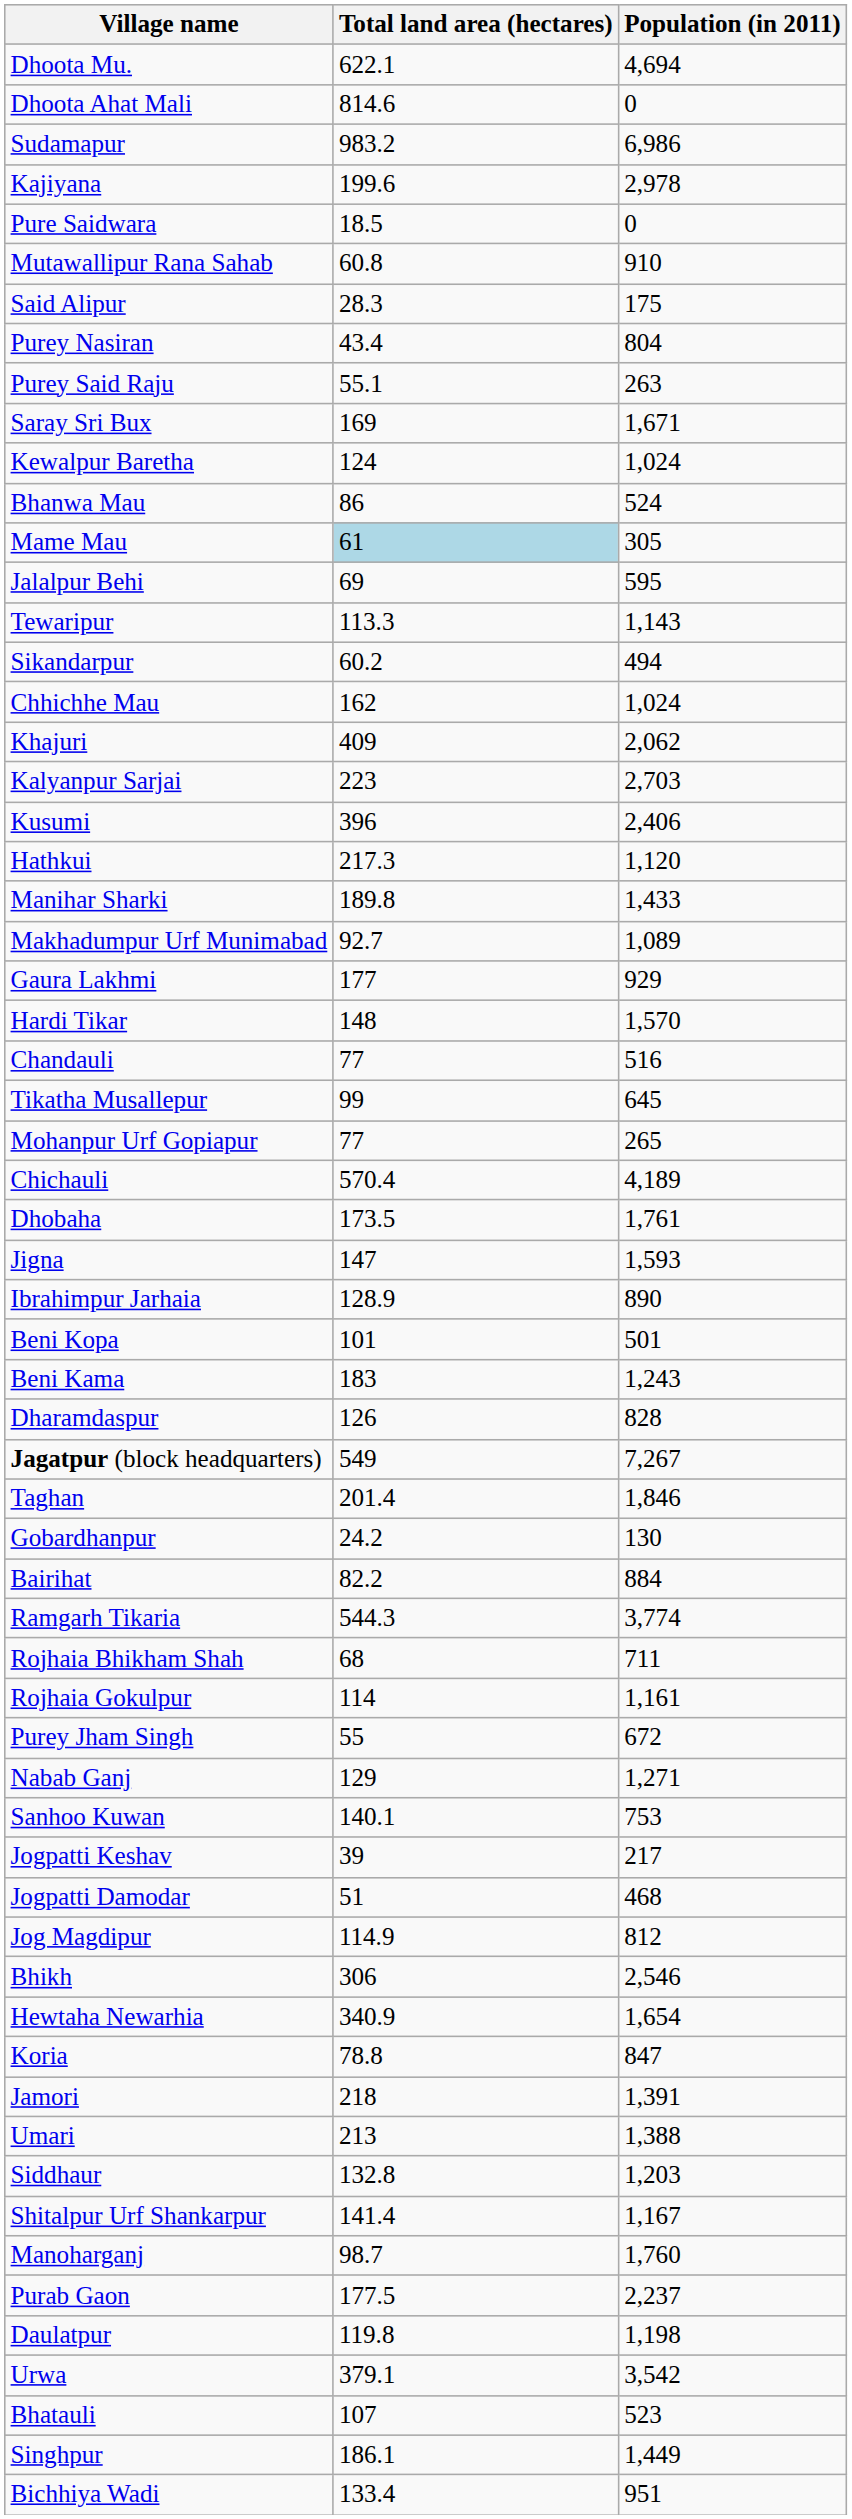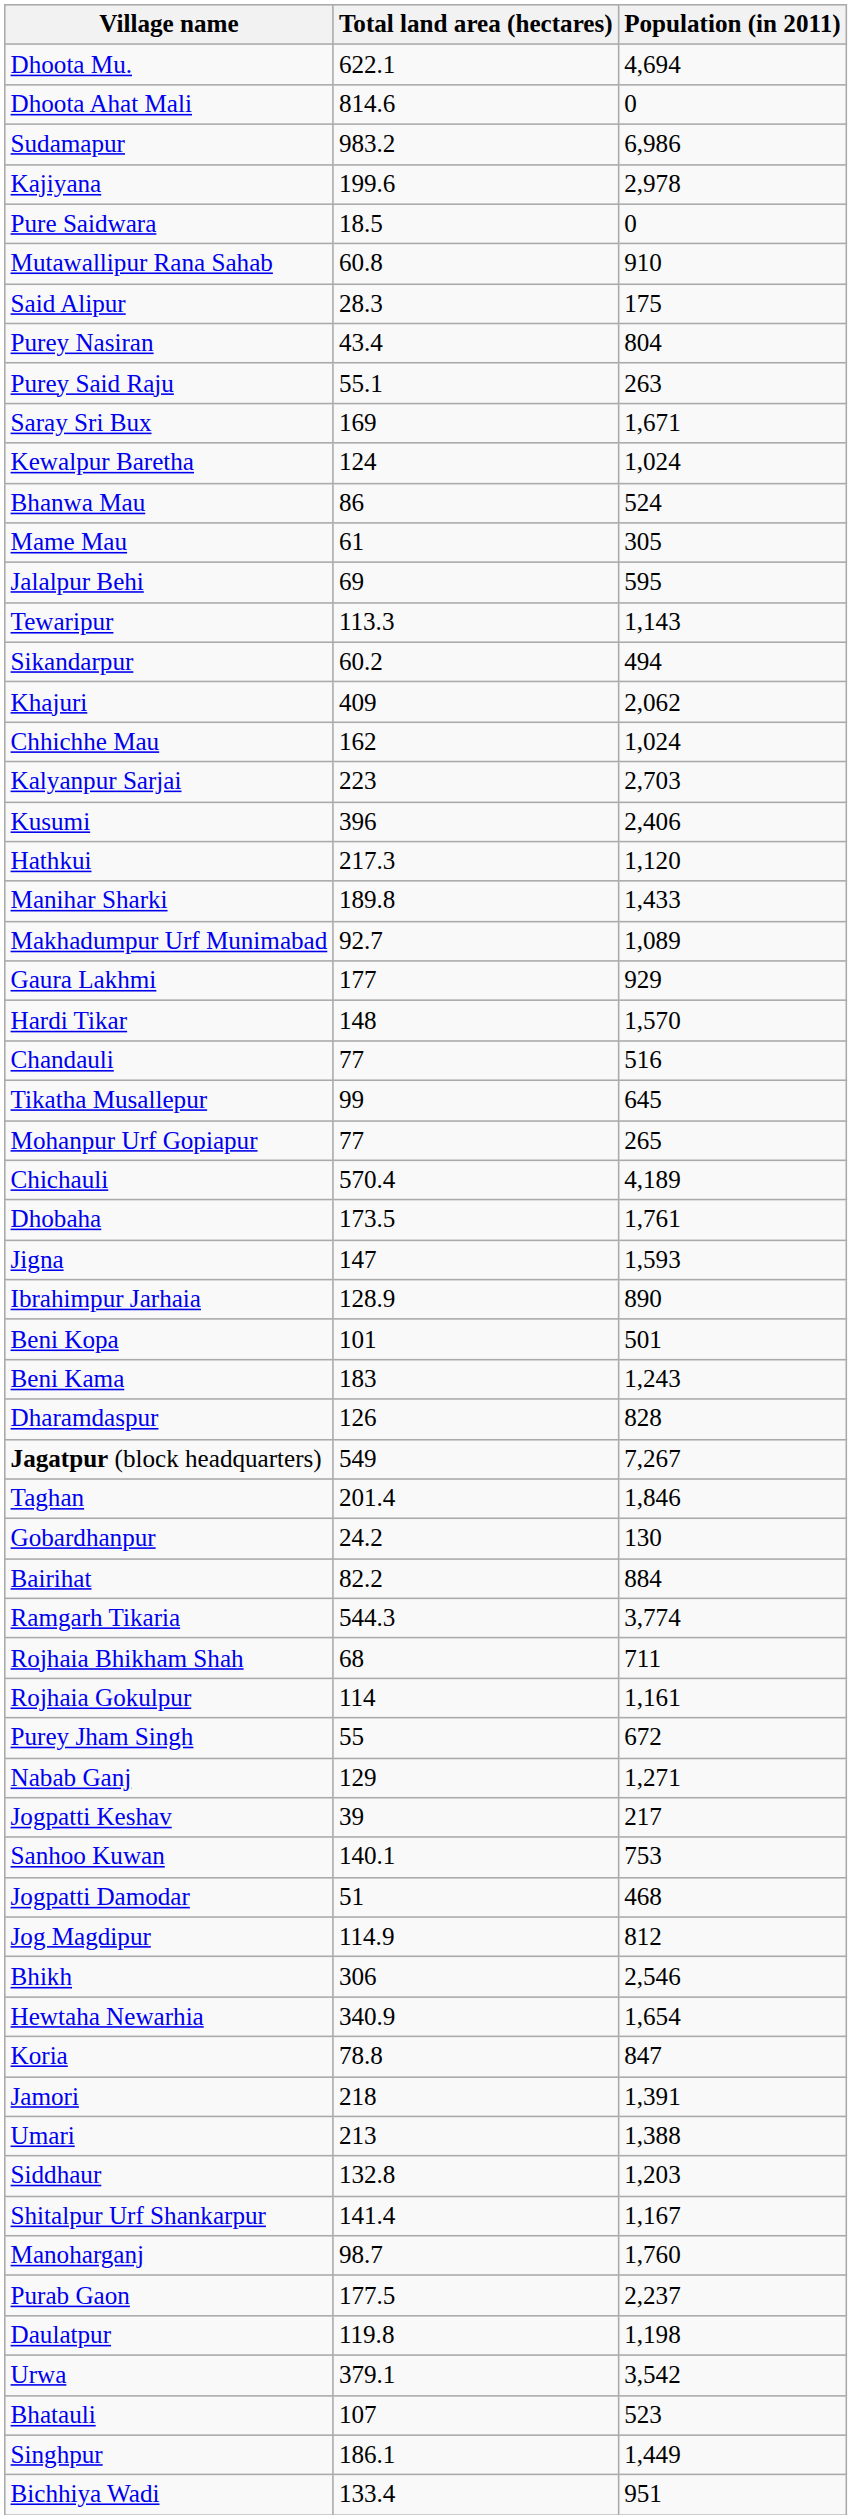Mame Mau | Total land area (hectares): lightblue background -> no background
rows swapped: Khajuri <-> Chhichhe Mau
rows swapped: Sanhoo Kuwan <-> Jogpatti Keshav
